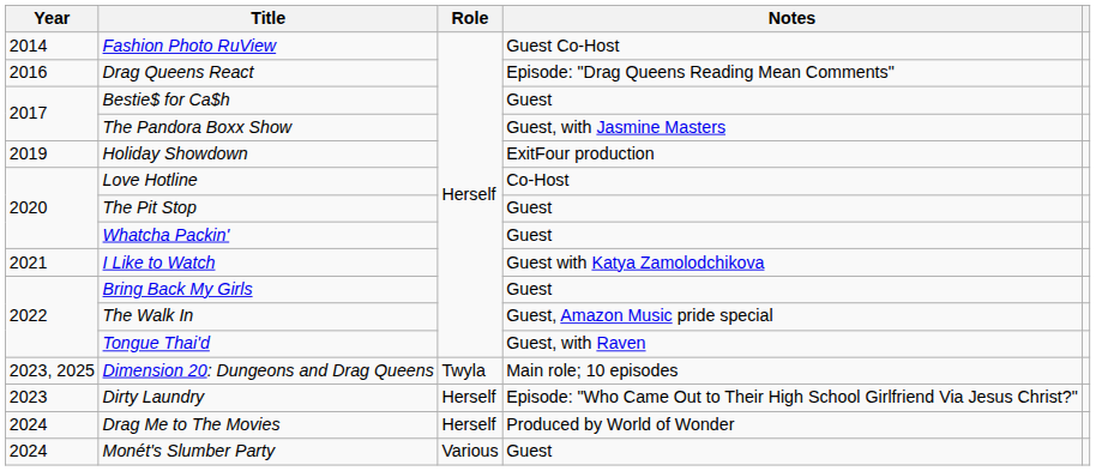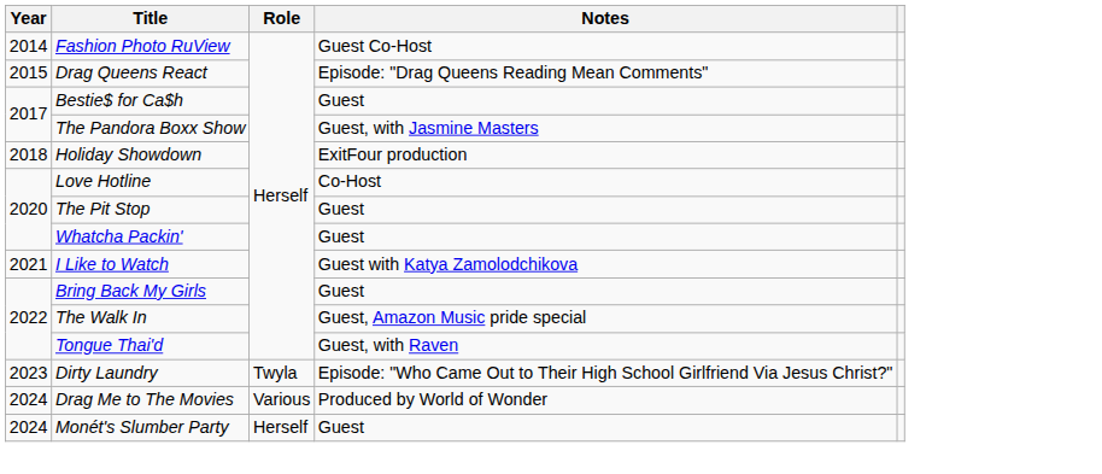Drag Queens React | Year: 2016 -> 2015
Holiday Showdown | Year: 2019 -> 2018
- row: 2023, 2025 | Dimension 20: Dungeons and Drag Queens | Twyla | Main role; 10 episodes
Dirty Laundry | Role: Herself -> Twyla
Drag Me to The Movies | Role: Herself -> Various
Monét's Slumber Party | Role: Various -> Herself
